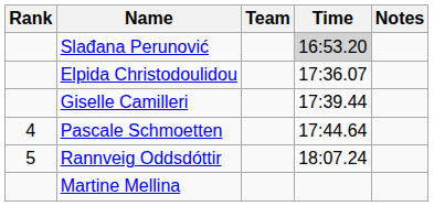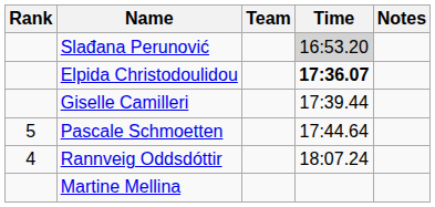Elpida Christodoulidou | Time: normal -> bold
Pascale Schmoetten | Rank: 4 -> 5
Rannveig Oddsdóttir | Rank: 5 -> 4
